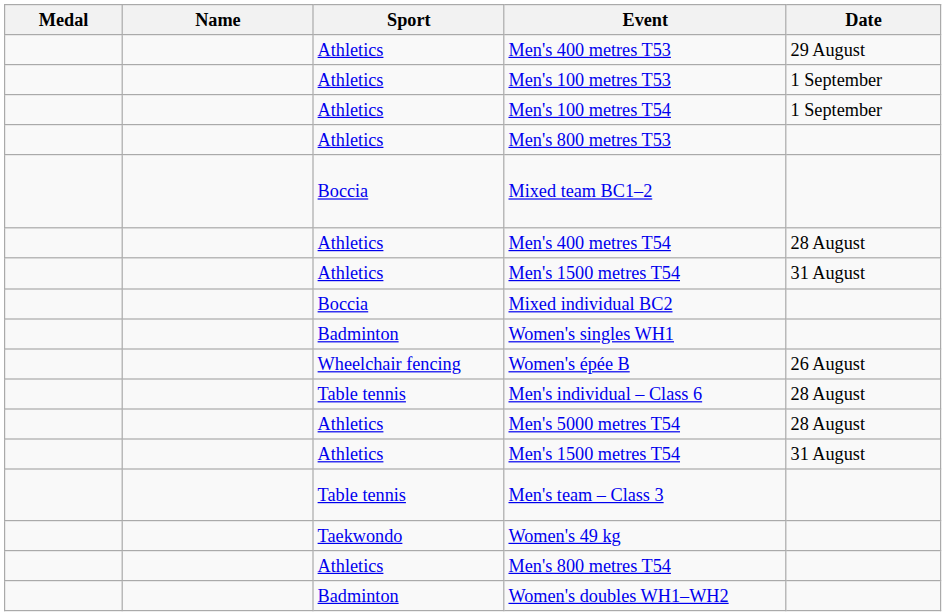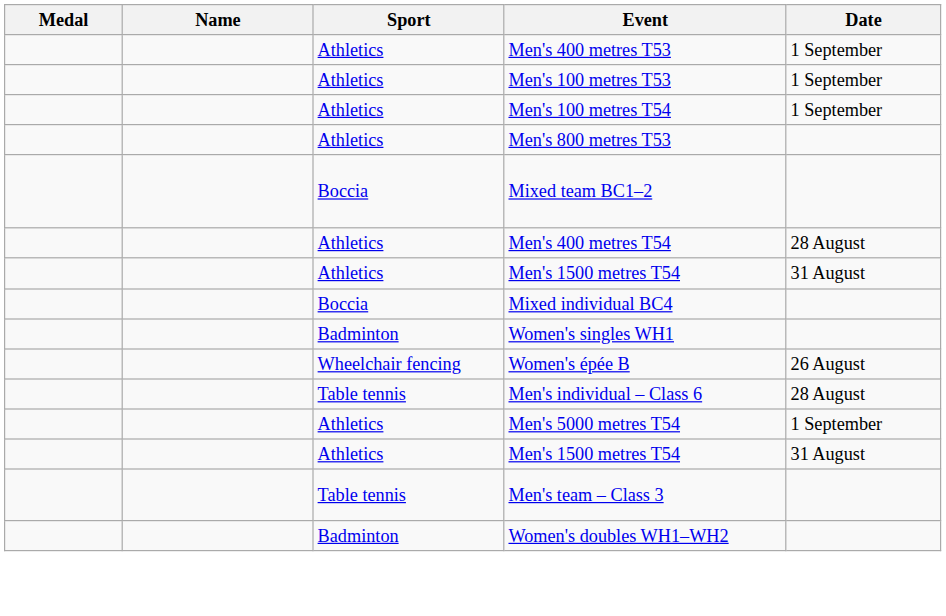Men's 400 metres T53 | Date: 29 August -> 1 September
+ row: Boccia | Mixed individual BC4
- row: Boccia | Mixed individual BC2
Men's 5000 metres T54 | Date: 28 August -> 1 September
- row: Taekwondo | Women's 49 kg
- row: Athletics | Men's 800 metres T54
